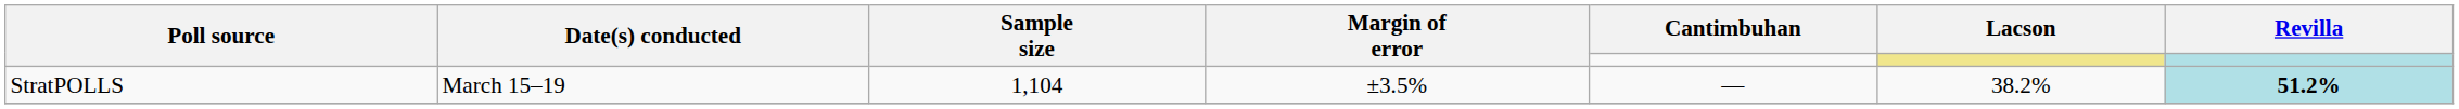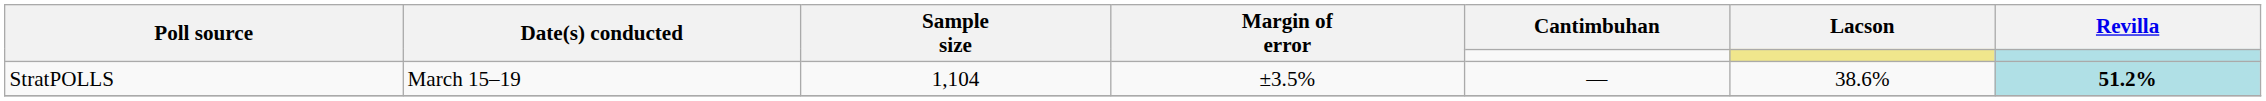StratPOLLS | Lacson: 38.2% -> 38.6%
